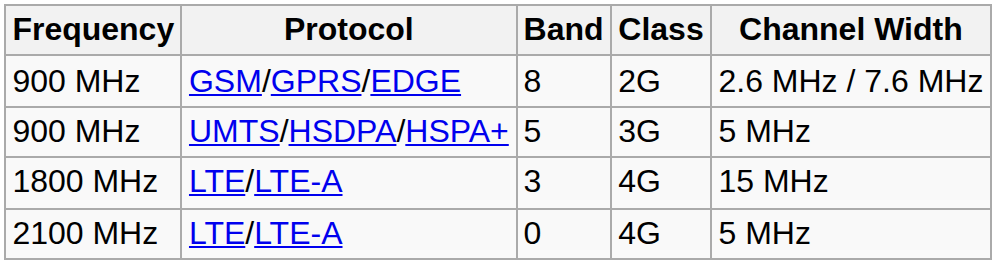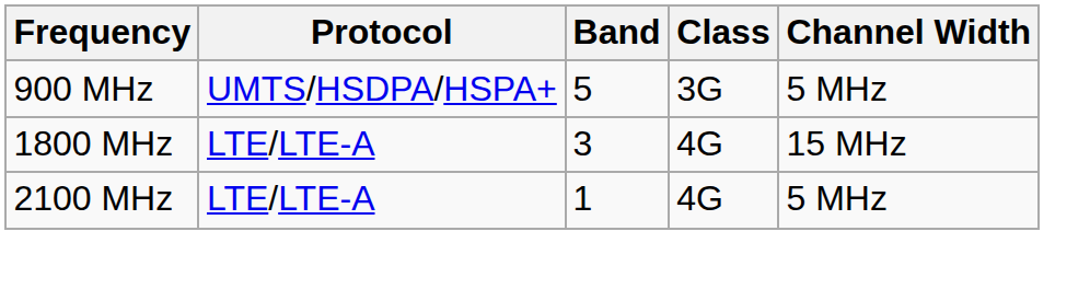- row: 900 MHz | GSM/GPRS/EDGE | 8 | 2G | 2.6 MHz / 7.6 MHz
2100 MHz | Band: 0 -> 1
